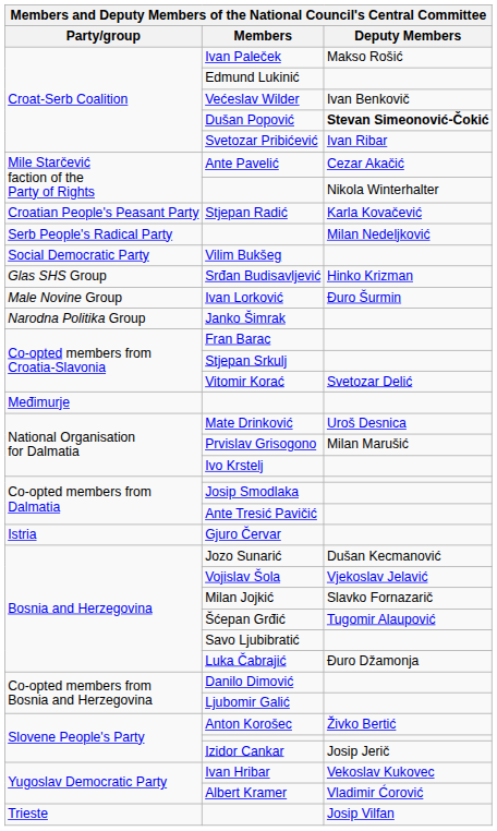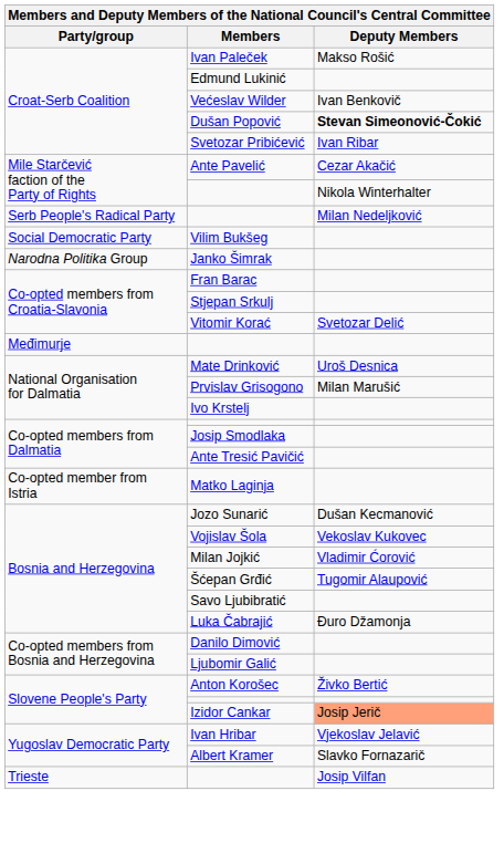- row: Croatian People's Peasant Party | Stjepan Radić | Karla Kovačević
- row: Glas SHS Group | Srđan Budisavljević | Hinko Krizman
- row: Male Novine Group | Ivan Lorković | Đuro Šurmin
- row: Istria | Gjuro Červar
+ row: Co-opted member from Istria | Matko Laginja
Vojislav Šola | Deputy Members: Vjekoslav Jelavić -> Vekoslav Kukovec
Milan Jojkić | Deputy Members: Slavko Fornazarič -> Vladimir Ćorović
Izidor Cankar | Deputy Members: no background -> lightsalmon background
Ivan Hribar | Deputy Members: Vekoslav Kukovec -> Vjekoslav Jelavić
Albert Kramer | Deputy Members: Vladimir Ćorović -> Slavko Fornazarič
